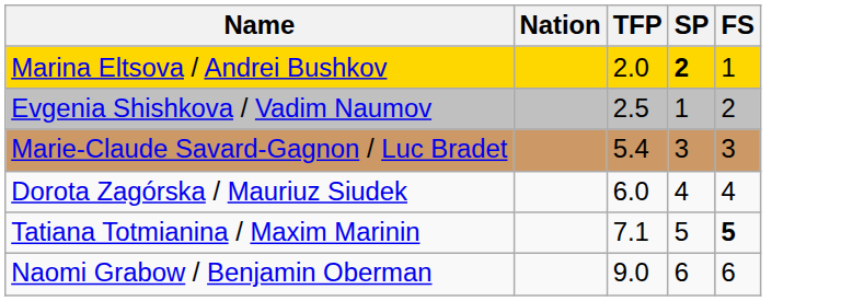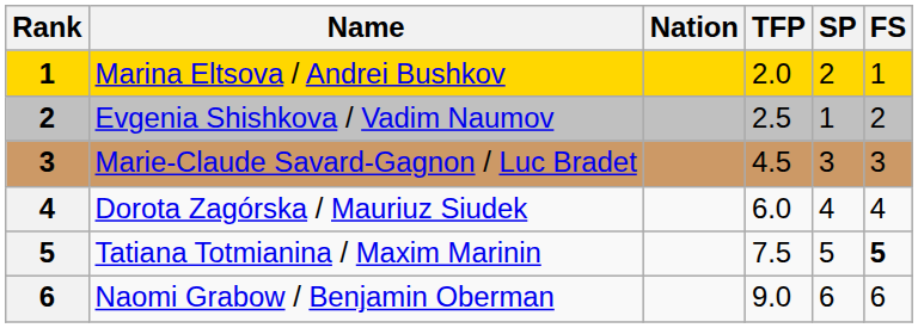+ column: Rank | 1 | 2 | 3 | 4 | 5 | 6
Marina Eltsova / Andrei Bushkov | SP: bold -> normal
Marie-Claude Savard-Gagnon / Luc Bradet | TFP: 5.4 -> 4.5
Tatiana Totmianina / Maxim Marinin | TFP: 7.1 -> 7.5
